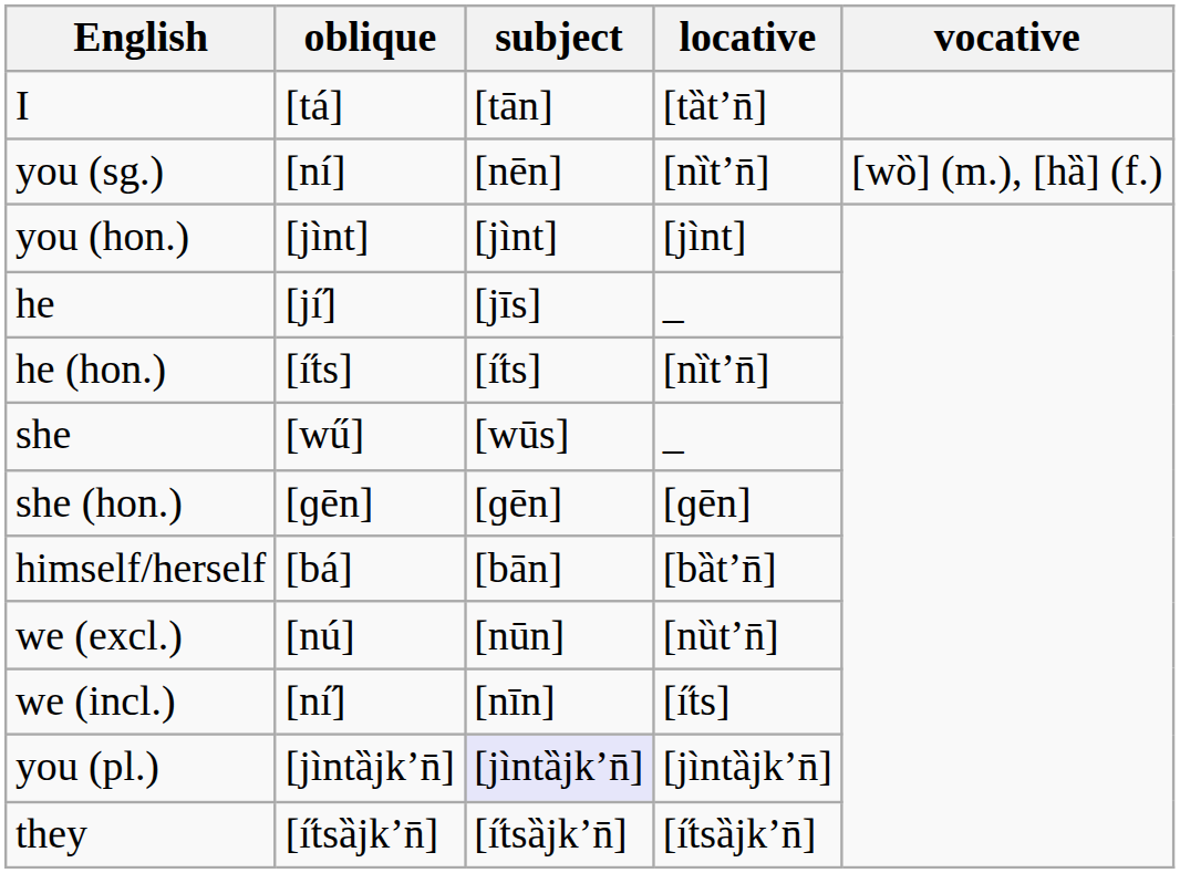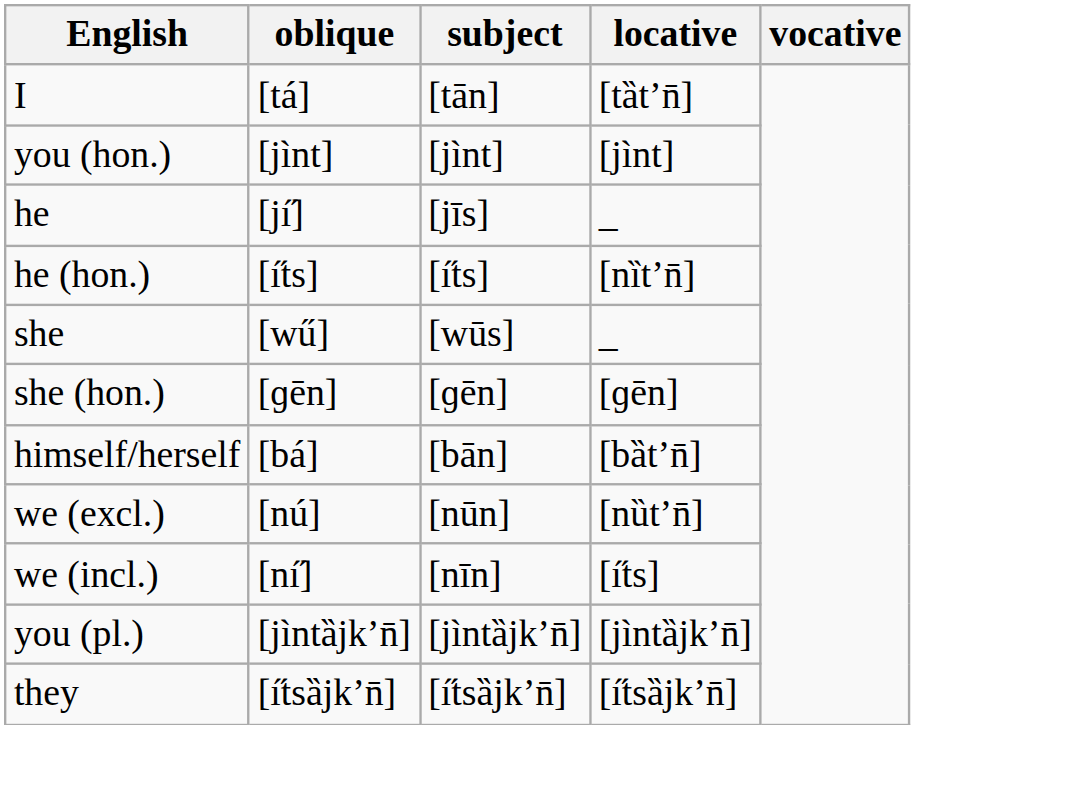- row: you (sg.) | [ní] | [nēn] | [nȉtʼn̄] | [wȍ] (m.), [hȁ] (f.)
you (pl.) | subject: lavender background -> no background
